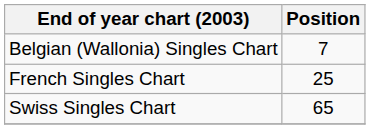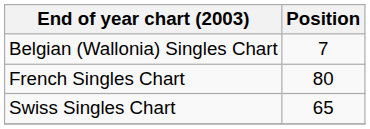French Singles Chart | Position: 25 -> 80
